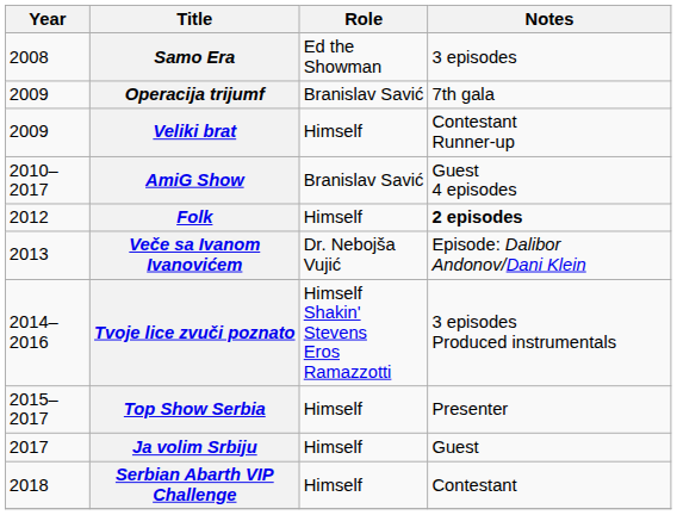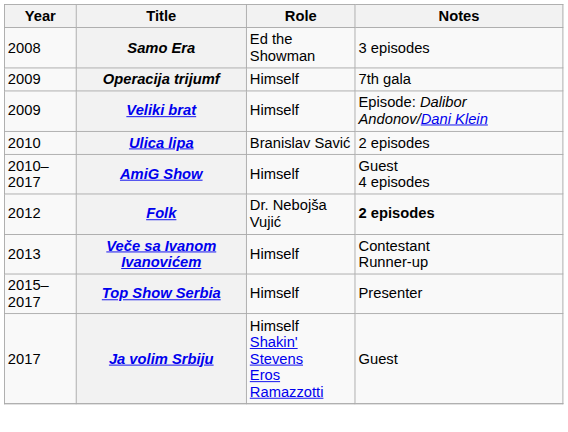Operacija trijumf | Role: Branislav Savić -> Himself
Veliki brat | Notes: Contestant Runner-up -> Episode: Dalibor Andonov/Dani Klein
+ row: 2010 | Ulica lipa | Branislav Savić | 2 episodes
AmiG Show | Role: Branislav Savić -> Himself
Folk | Role: Himself -> Dr. Nebojša Vujić
Veče sa Ivanom Ivanovićem | Role: Dr. Nebojša Vujić -> Himself
Veče sa Ivanom Ivanovićem | Notes: Episode: Dalibor Andonov/Dani Klein -> Contestant Runner-up
- row: 2014–2016 | Tvoje lice zvuči poznato | Himself Shakin' Stevens Eros Ramazzotti | 3 episodes Produced instrumentals
Ja volim Srbiju | Role: Himself -> Himself Shakin' Stevens Eros Ramazzotti
- row: 2018 | Serbian Abarth VIP Challenge | Himself | Contestant
